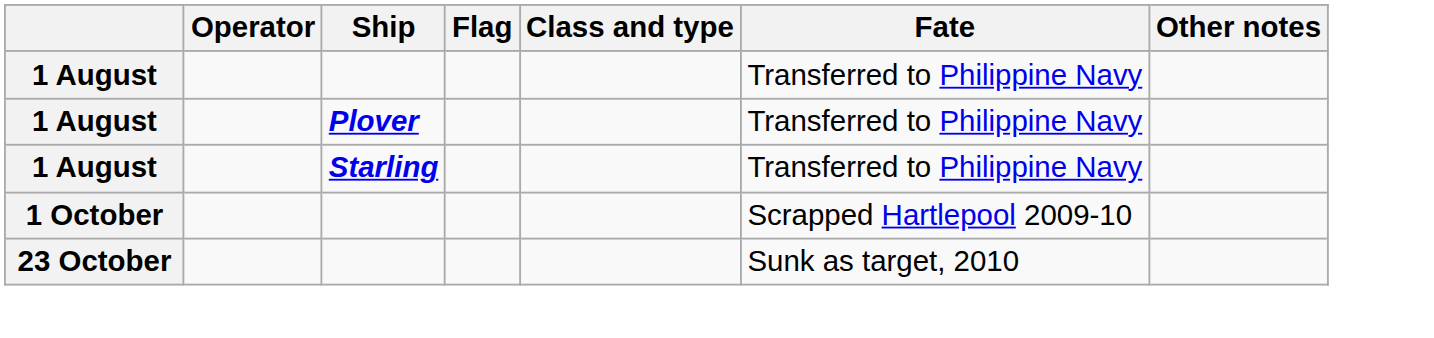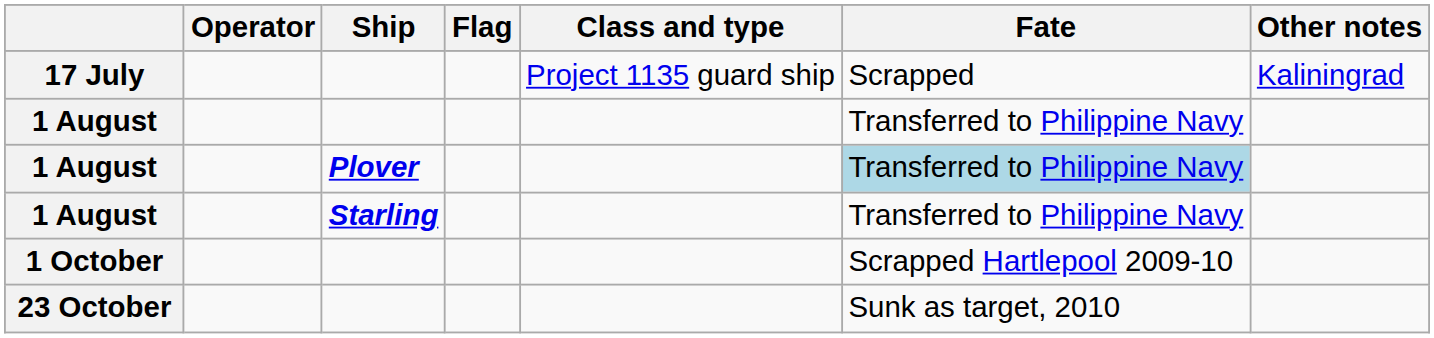+ row: 17 July | Project 1135 guard ship | Scrapped | Kaliningrad
1 August / Plover | Fate: no background -> lightblue background
